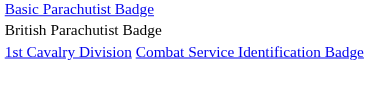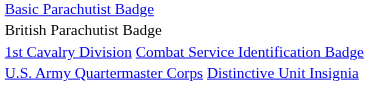+ row: U.S. Army Quartermaster Corps Distinctive Unit Insignia
